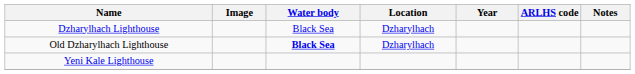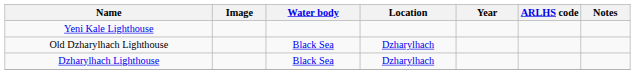rows swapped: Yeni Kale Lighthouse <-> Dzharylhach Lighthouse
Old Dzharylhach Lighthouse | Water body: bold -> normal
